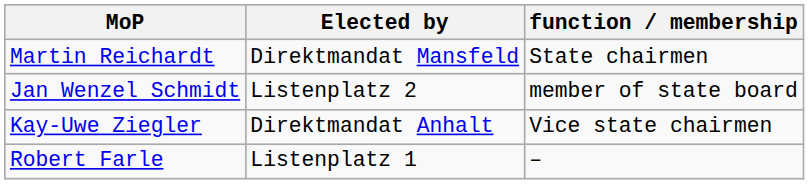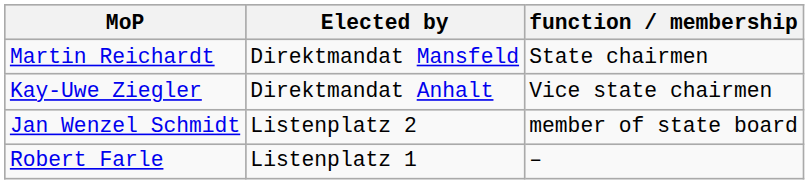rows swapped: Jan Wenzel Schmidt <-> Kay-Uwe Ziegler
